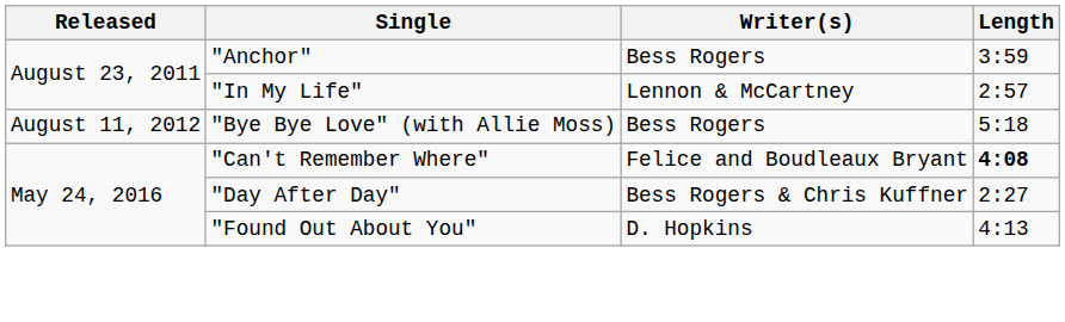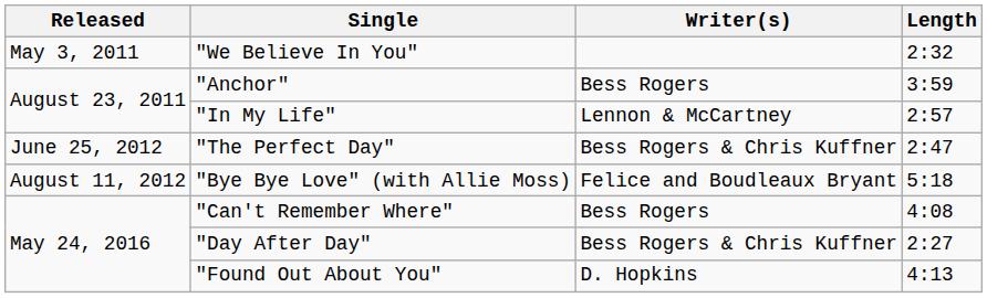+ row: May 3, 2011 | "We Believe In You" | 2:32
+ row: June 25, 2012 | "The Perfect Day" | Bess Rogers & Chris Kuffner | 2:47
"Bye Bye Love" (with Allie Moss) | Writer(s): Bess Rogers -> Felice and Boudleaux Bryant
"Can't Remember Where" | Writer(s): Felice and Boudleaux Bryant -> Bess Rogers
"Can't Remember Where" | Length: bold -> normal
